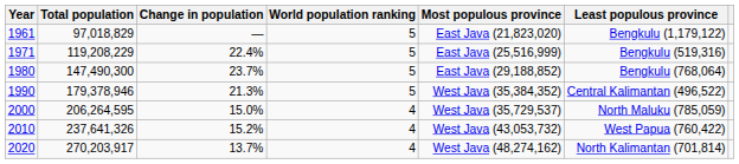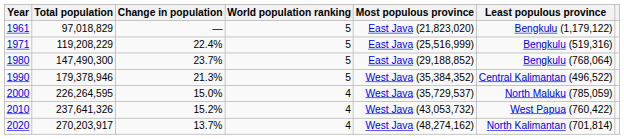2000 | Total population: 206,264,595 -> 226,264,595
